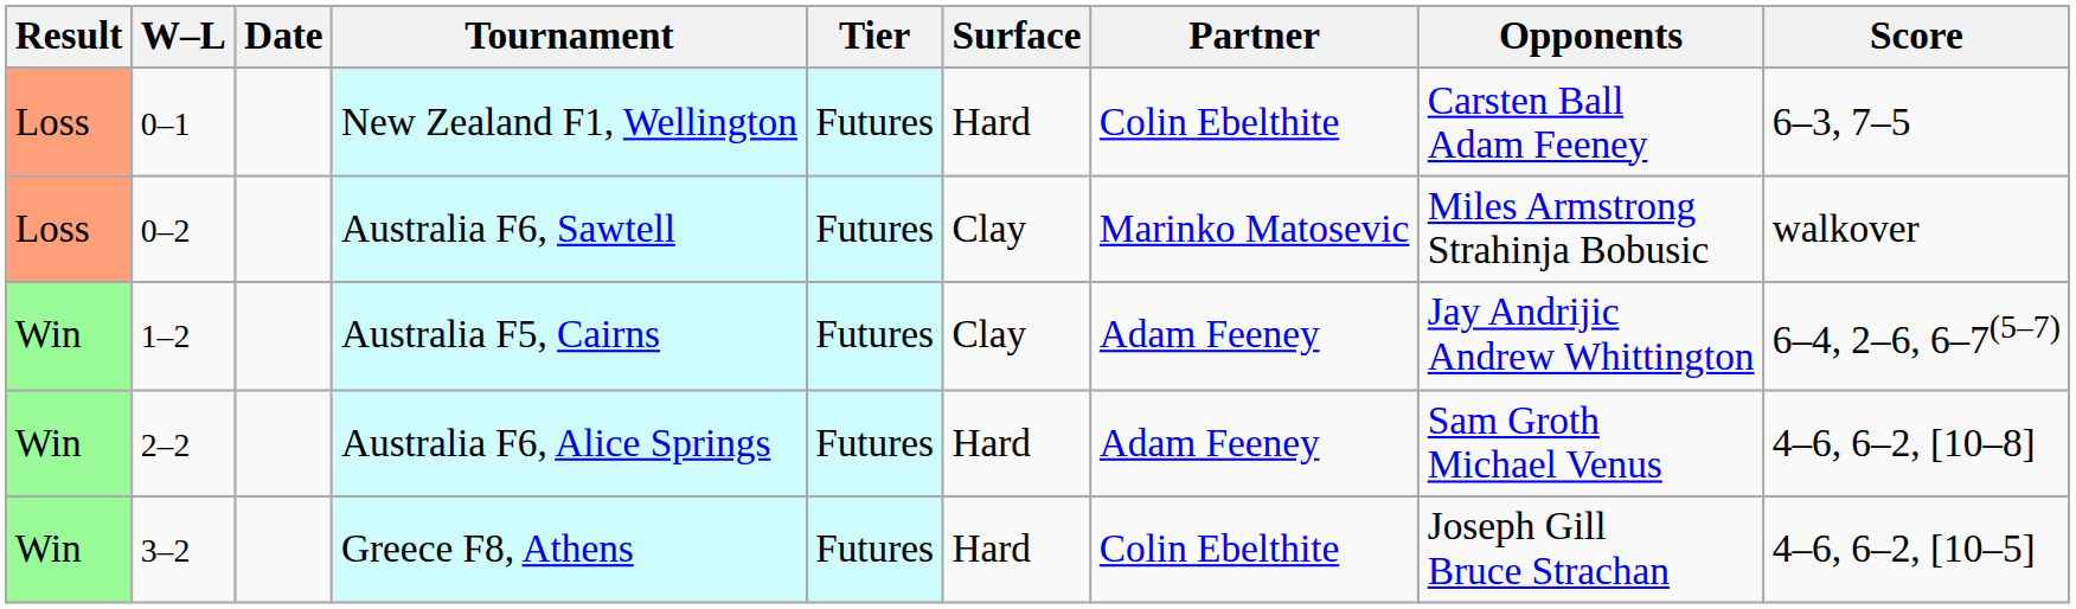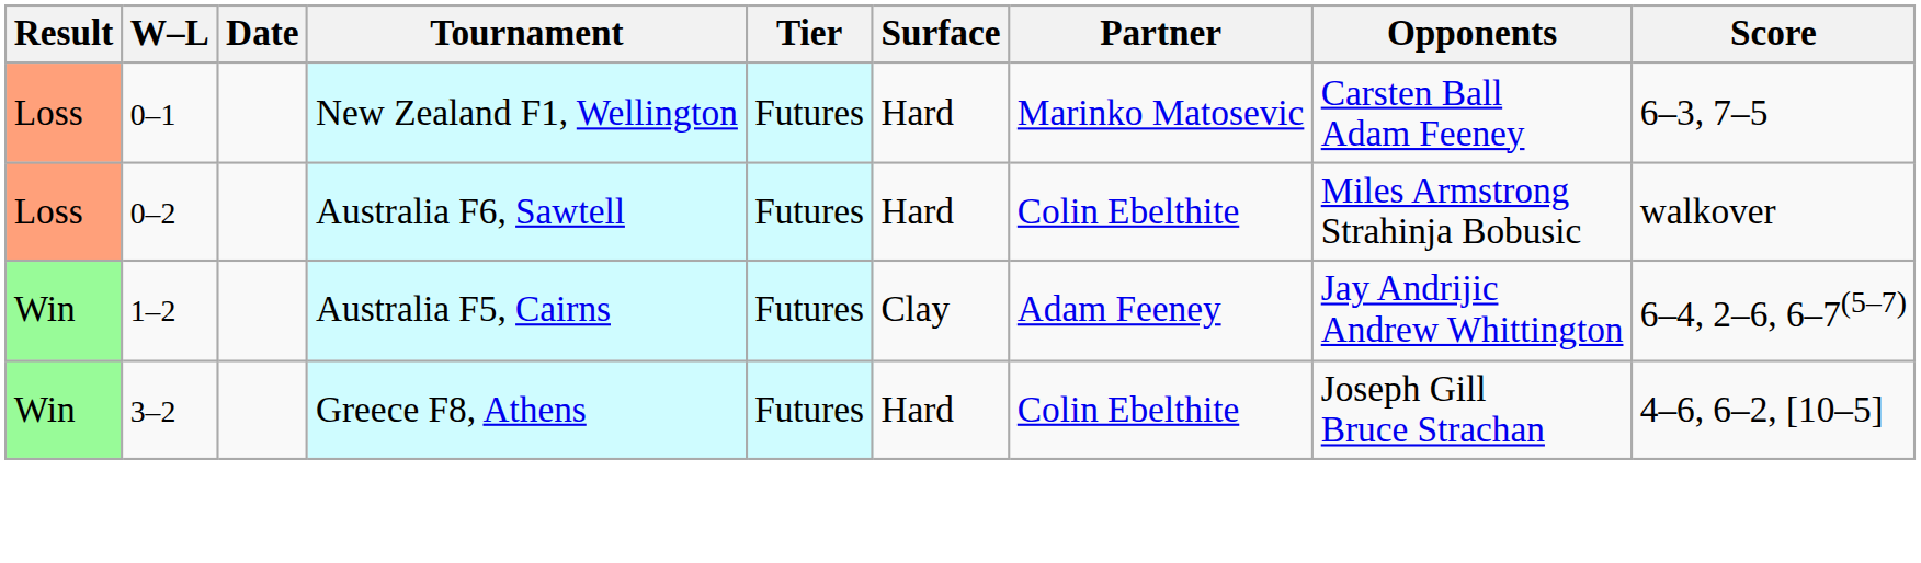New Zealand F1, Wellington | Partner: Colin Ebelthite -> Marinko Matosevic
Australia F6, Sawtell | Surface: Clay -> Hard
Australia F6, Sawtell | Partner: Marinko Matosevic -> Colin Ebelthite
- row: Win | 2–2 | Australia F6, Alice Springs | Futures | Hard | Adam Feeney | Sam Groth Michael Venus | 4–6, 6–2, [10–8]
